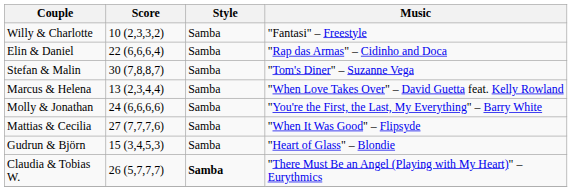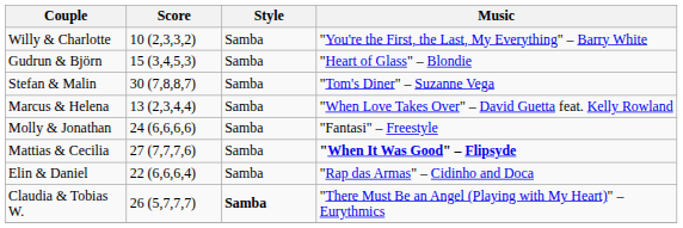Willy & Charlotte | Music: "Fantasi" – Freestyle -> "You're the First, the Last, My Everything" – Barry White
rows swapped: Elin & Daniel <-> Gudrun & Björn
Molly & Jonathan | Music: "You're the First, the Last, My Everything" – Barry White -> "Fantasi" – Freestyle
Mattias & Cecilia | Music: normal -> bold
